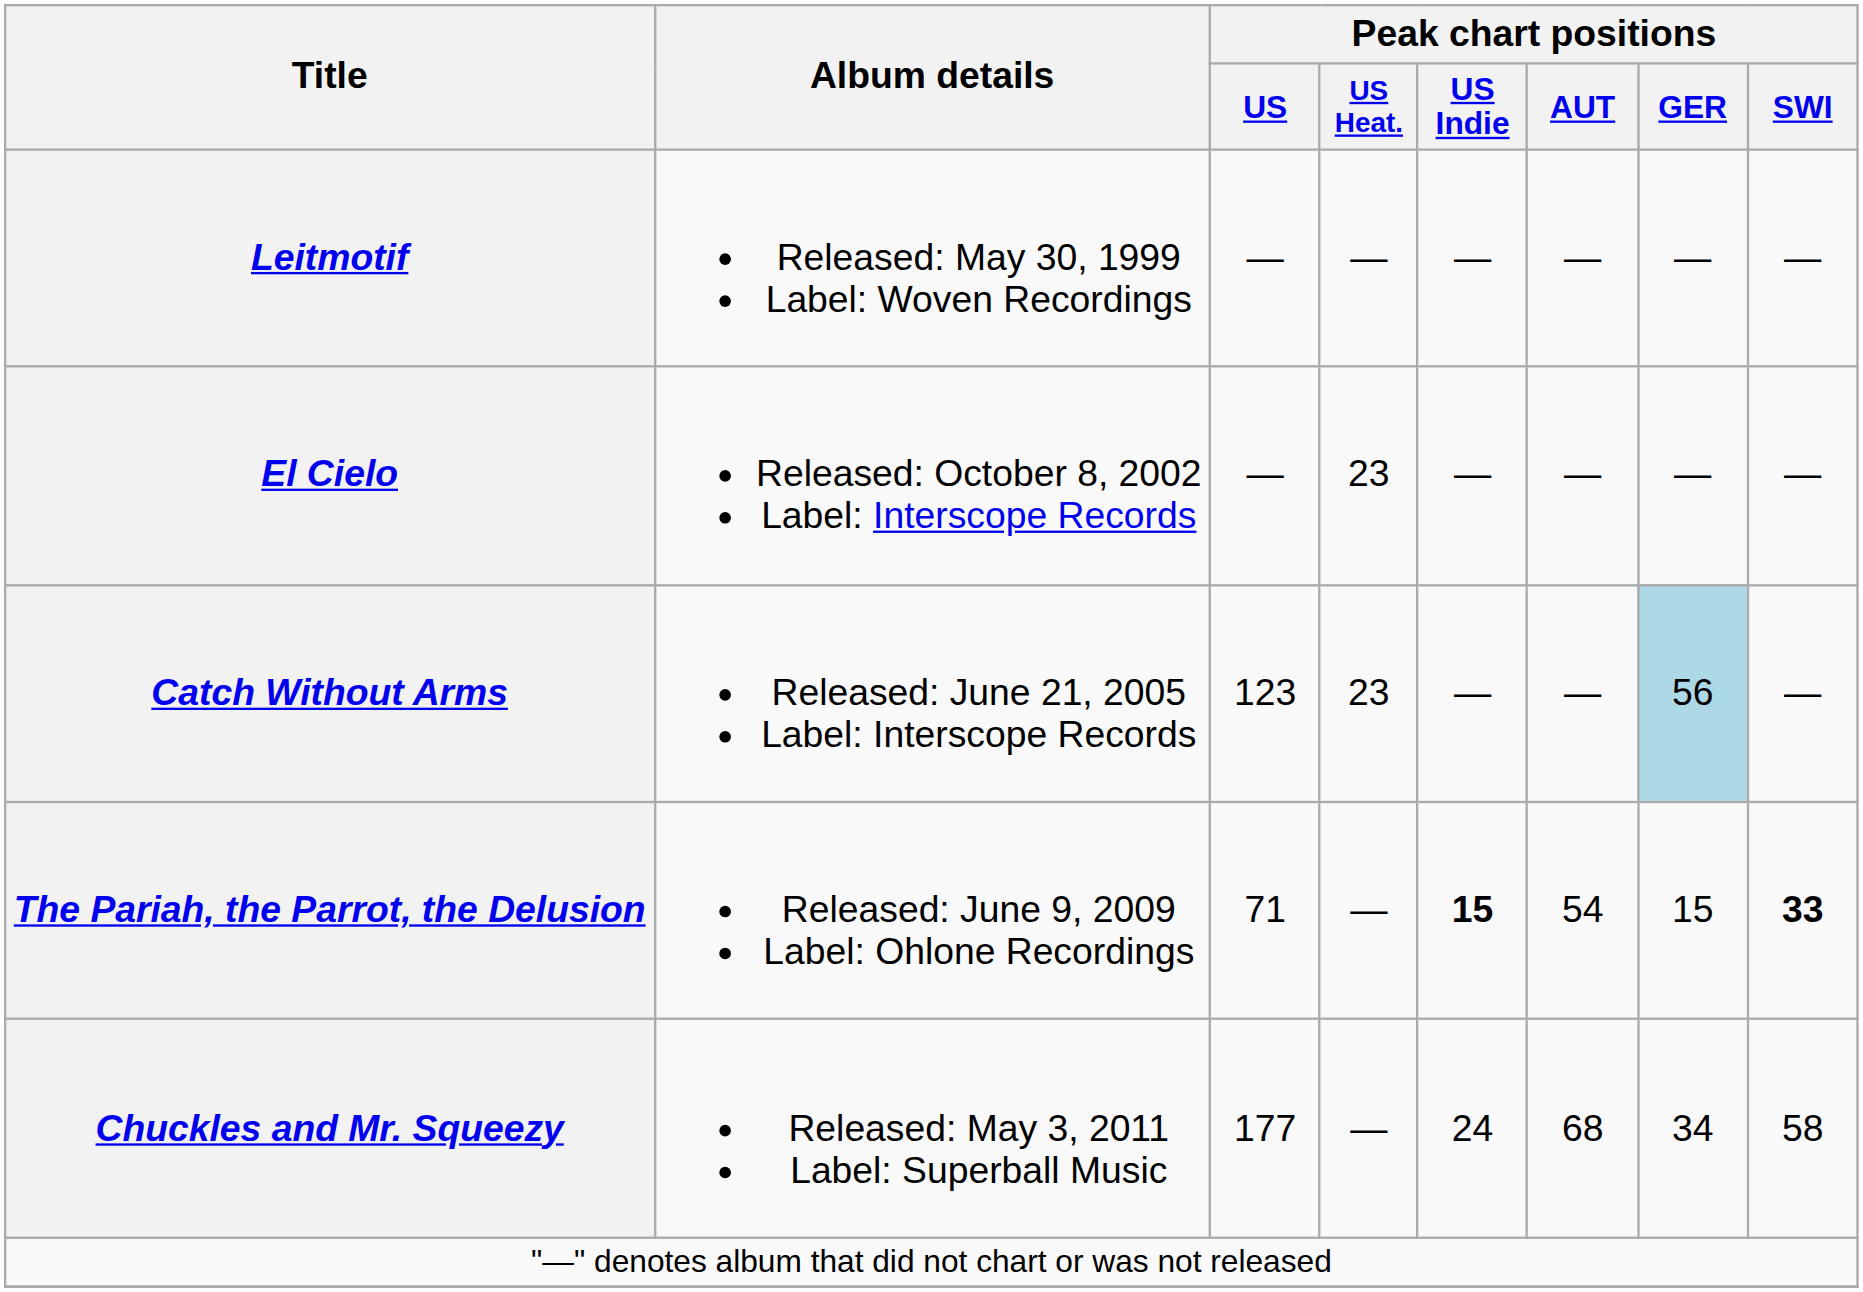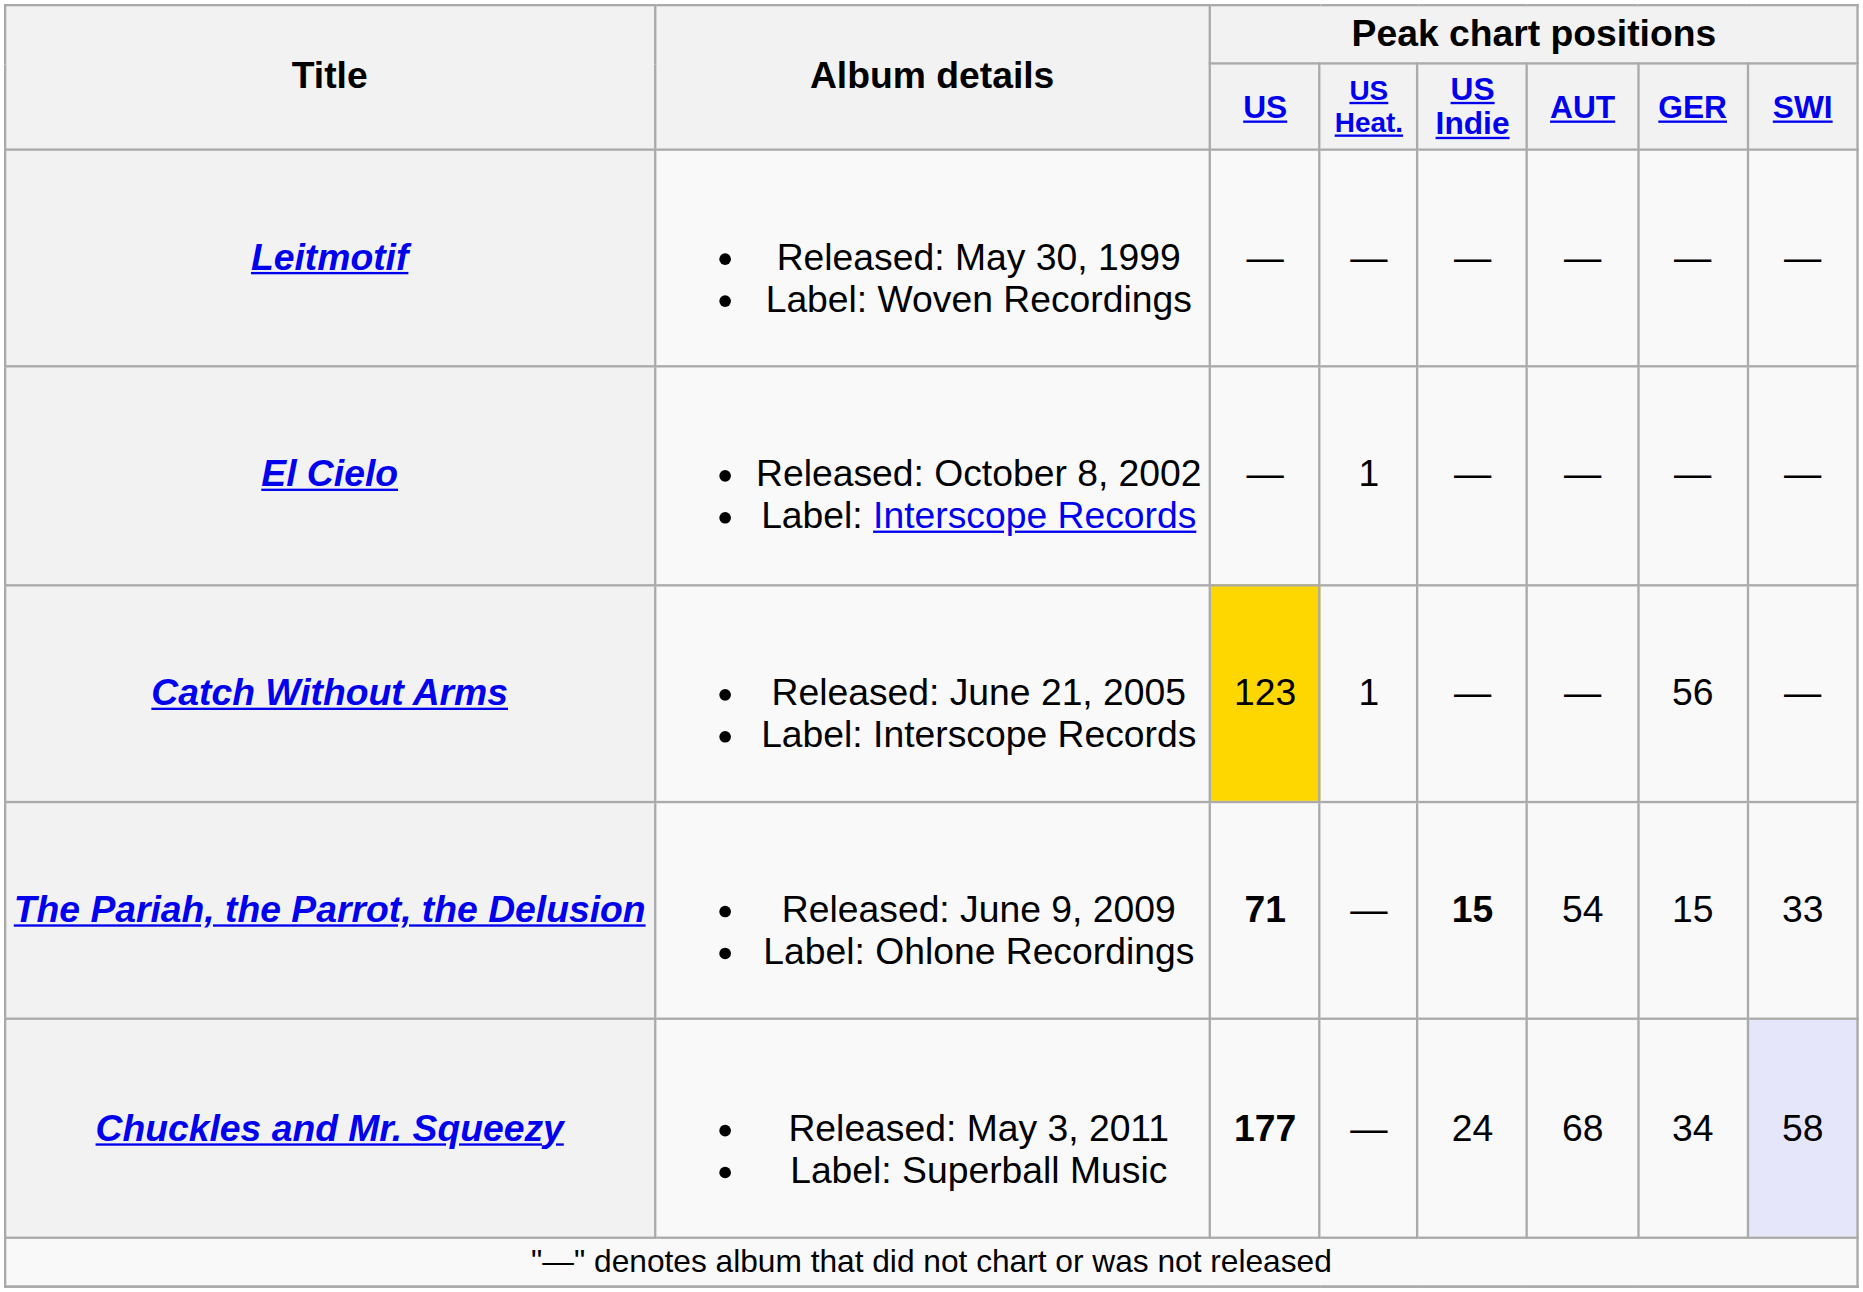El Cielo | Peak chart positions / US Heat.: 23 -> 1
Catch Without Arms | Peak chart positions / US: no background -> gold background
Catch Without Arms | Peak chart positions / US Heat.: 23 -> 1
Catch Without Arms | Peak chart positions / GER: lightblue background -> no background
The Pariah, the Parrot, the Delusion | Peak chart positions / US: normal -> bold
The Pariah, the Parrot, the Delusion | Peak chart positions / SWI: bold -> normal
Chuckles and Mr. Squeezy | Peak chart positions / US: normal -> bold
Chuckles and Mr. Squeezy | Peak chart positions / SWI: no background -> lavender background
